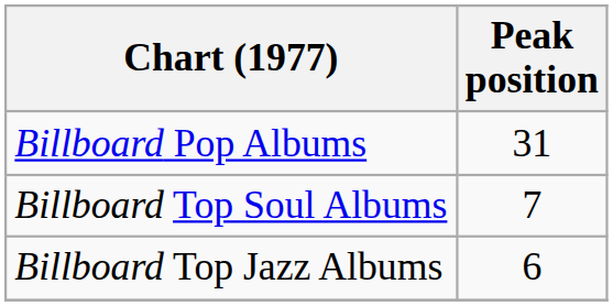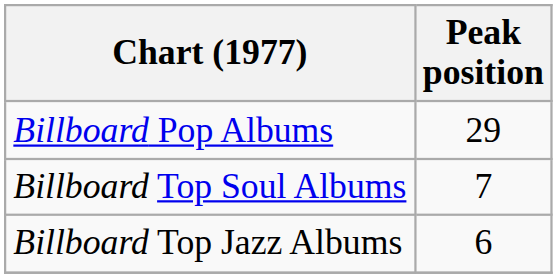Billboard Pop Albums | Peak position: 31 -> 29
